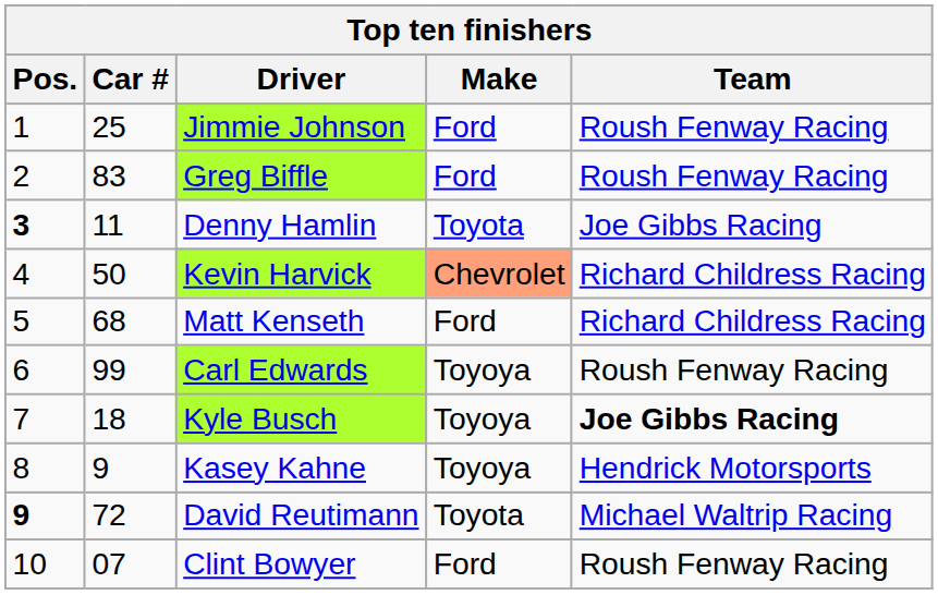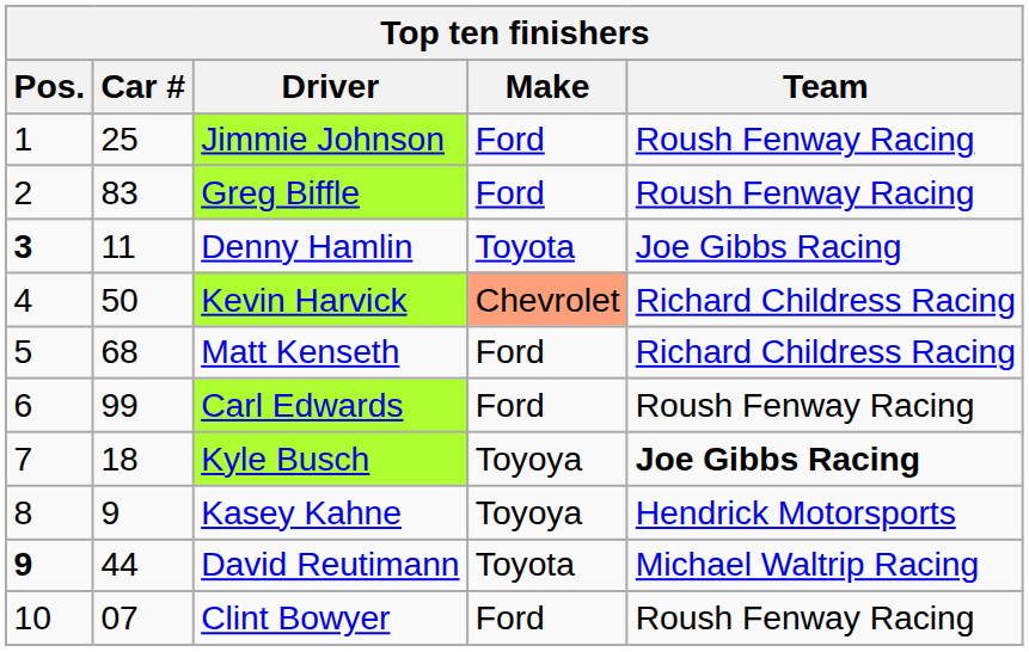Carl Edwards | Make: Toyoya -> Ford
David Reutimann | Car #: 72 -> 44
